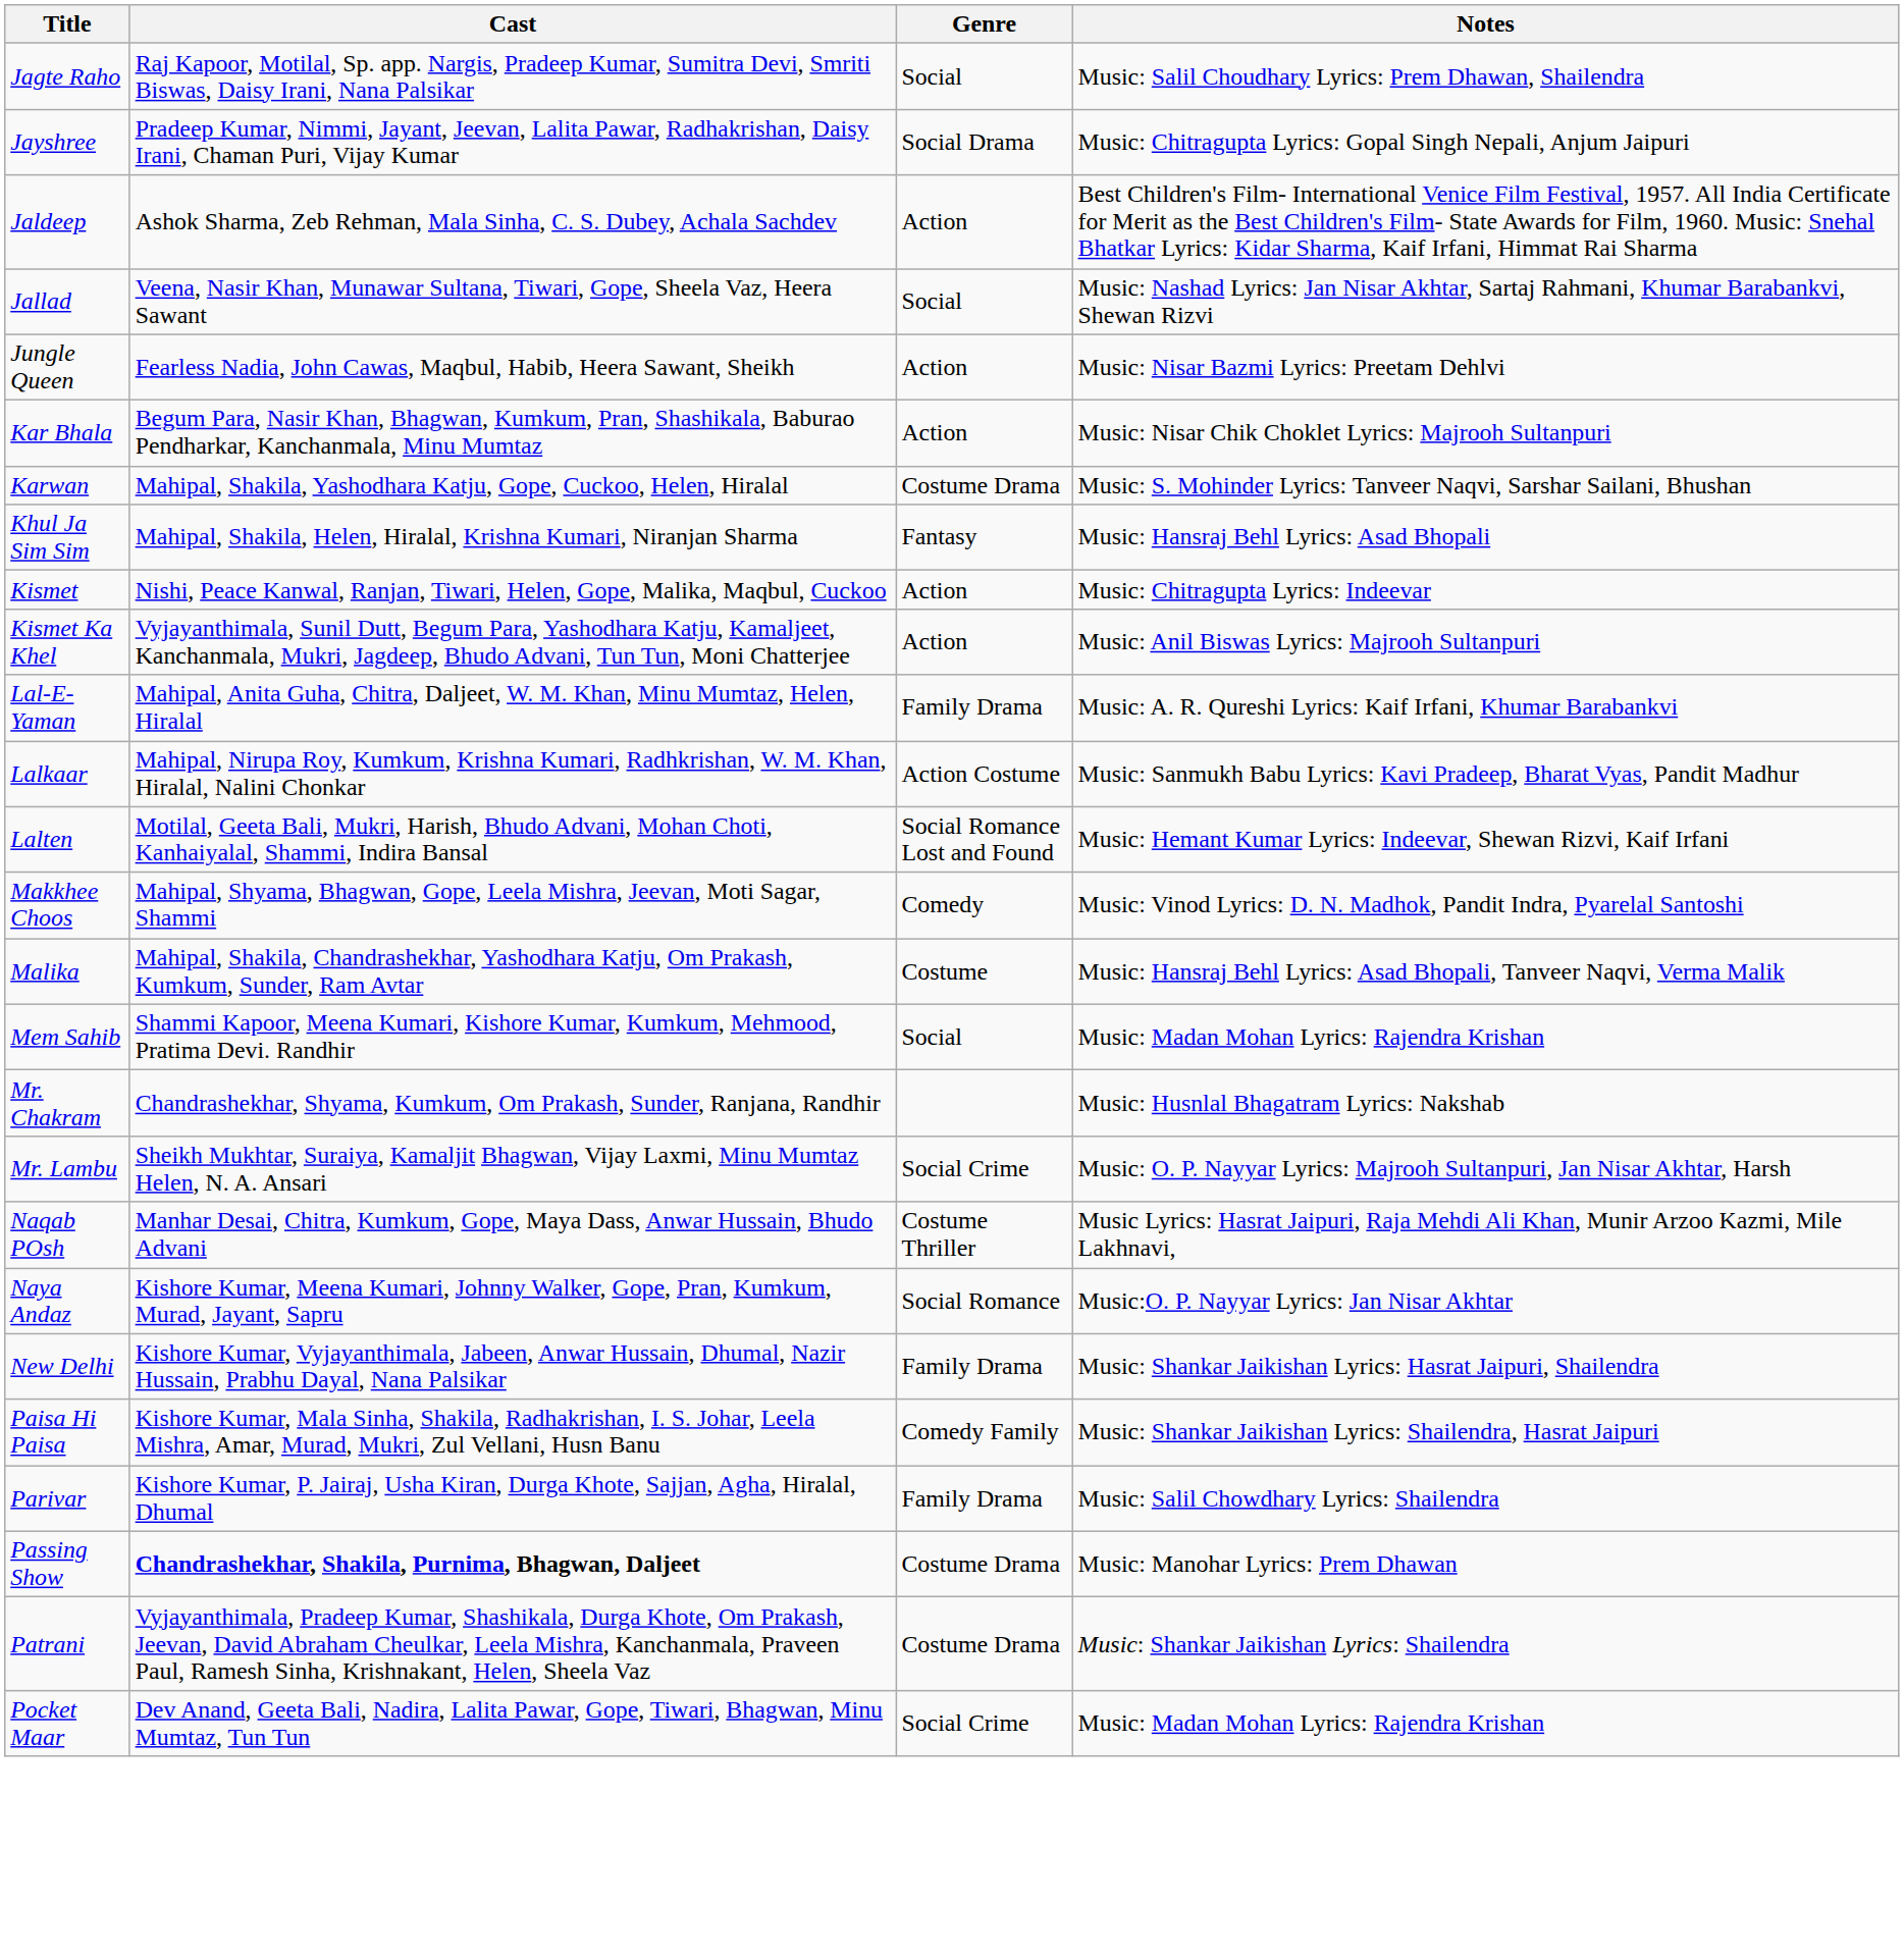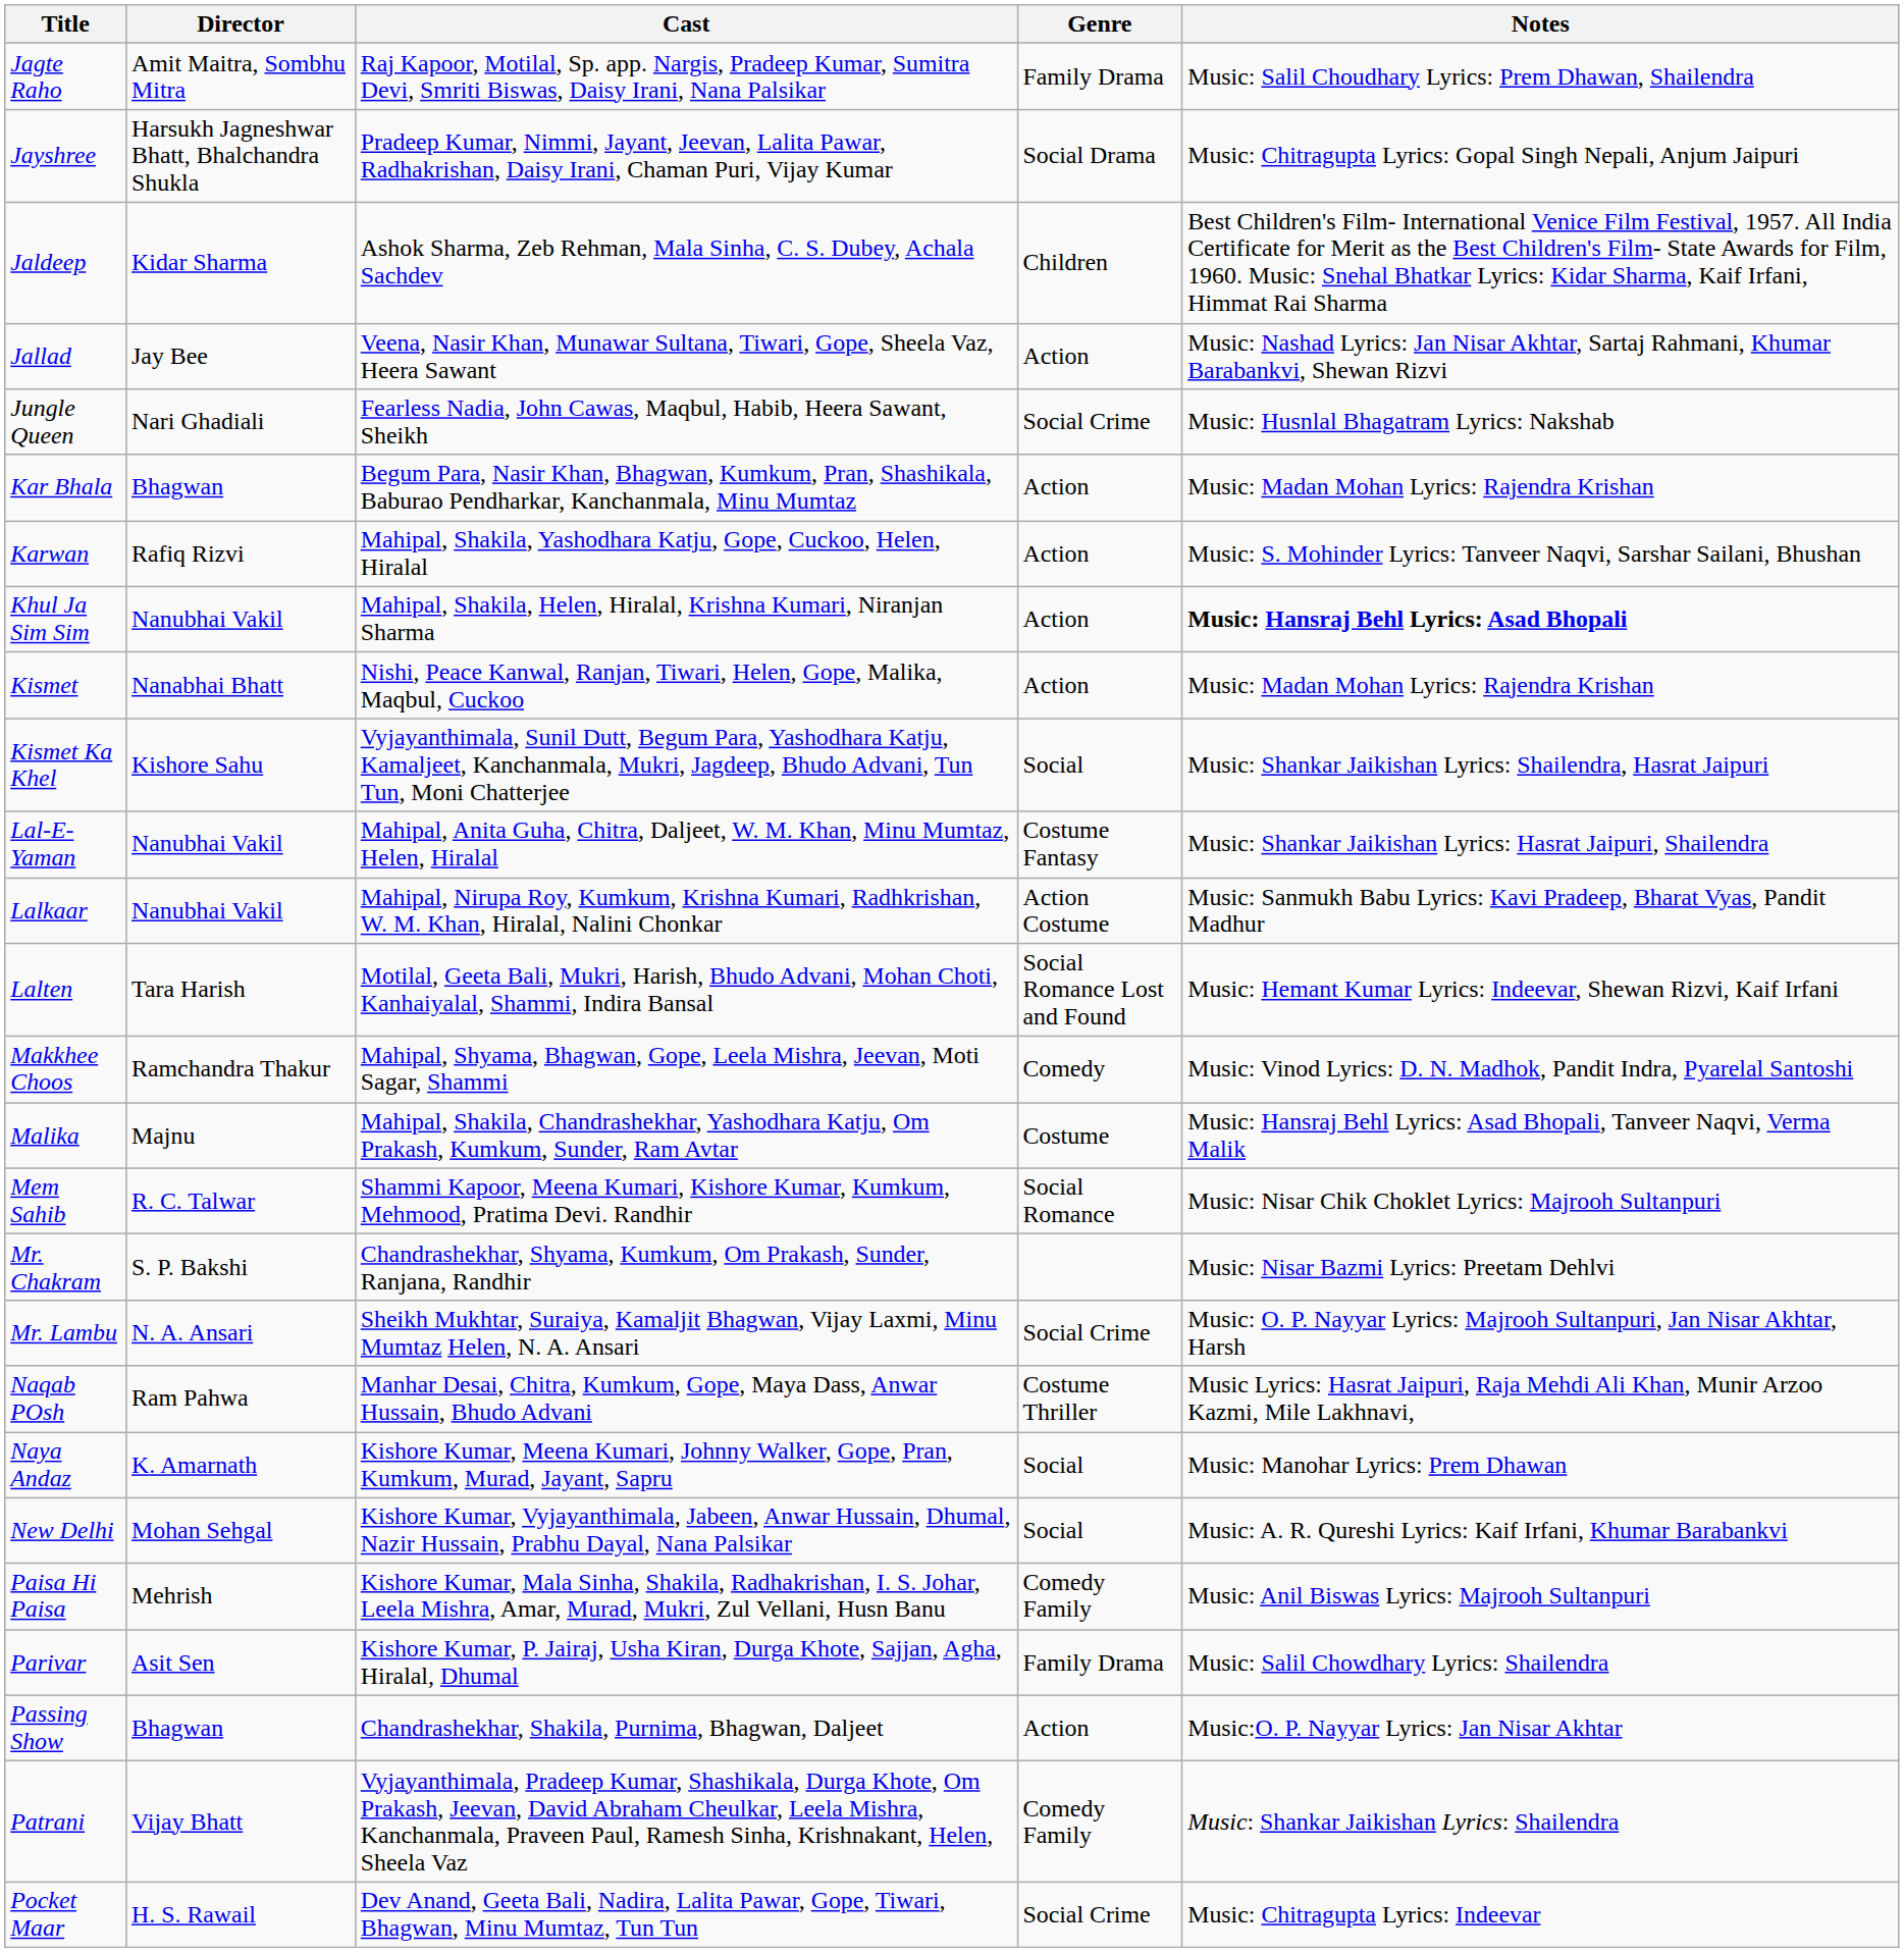+ column: Director | Amit Maitra, Sombhu Mitra | Harsukh Jagneshwar Bhatt, Bhalchandra Shukla | Kidar Sharma | Jay Bee | Nari Ghadiali | Bhagwan | Rafiq Rizvi | Nanubhai Vakil | Nanabhai Bhatt | Kishore Sahu | Nanubhai Vakil | Nanubhai Vakil | Tara Harish | Ramchandra Thakur | Majnu | R. C. Talwar | S. P. Bakshi | N. A. Ansari | Ram Pahwa | K. Amarnath | Mohan Sehgal | Mehrish | Asit Sen | Bhagwan | Vijay Bhatt | H. S. Rawail
Jagte Raho | Genre: Social -> Family Drama
Jaldeep | Genre: Action -> Children
Jallad | Genre: Social -> Action
Jungle Queen | Genre: Action -> Social Crime
Jungle Queen | Notes: Music: Nisar Bazmi Lyrics: Preetam Dehlvi -> Music: Husnlal Bhagatram Lyrics: Nakshab
Kar Bhala | Notes: Music: Nisar Chik Choklet Lyrics: Majrooh Sultanpuri -> Music: Madan Mohan Lyrics: Rajendra Krishan
Karwan | Genre: Costume Drama -> Action
Khul Ja Sim Sim | Genre: Fantasy -> Action
Khul Ja Sim Sim | Notes: normal -> bold
Kismet | Notes: Music: Chitragupta Lyrics: Indeevar -> Music: Madan Mohan Lyrics: Rajendra Krishan
Kismet Ka Khel | Genre: Action -> Social
Kismet Ka Khel | Notes: Music: Anil Biswas Lyrics: Majrooh Sultanpuri -> Music: Shankar Jaikishan Lyrics: Shailendra, Hasrat Jaipuri
Lal-E-Yaman | Genre: Family Drama -> Costume Fantasy
Lal-E-Yaman | Notes: Music: A. R. Qureshi Lyrics: Kaif Irfani, Khumar Barabankvi -> Music: Shankar Jaikishan Lyrics: Hasrat Jaipuri, Shailendra
Mem Sahib | Genre: Social -> Social Romance
Mem Sahib | Notes: Music: Madan Mohan Lyrics: Rajendra Krishan -> Music: Nisar Chik Choklet Lyrics: Majrooh Sultanpuri
Mr. Chakram | Notes: Music: Husnlal Bhagatram Lyrics: Nakshab -> Music: Nisar Bazmi Lyrics: Preetam Dehlvi
Naya Andaz | Genre: Social Romance -> Social
Naya Andaz | Notes: Music:O. P. Nayyar Lyrics: Jan Nisar Akhtar -> Music: Manohar Lyrics: Prem Dhawan
New Delhi | Genre: Family Drama -> Social
New Delhi | Notes: Music: Shankar Jaikishan Lyrics: Hasrat Jaipuri, Shailendra -> Music: A. R. Qureshi Lyrics: Kaif Irfani, Khumar Barabankvi
Paisa Hi Paisa | Notes: Music: Shankar Jaikishan Lyrics: Shailendra, Hasrat Jaipuri -> Music: Anil Biswas Lyrics: Majrooh Sultanpuri
Passing Show | Cast: bold -> normal
Passing Show | Genre: Costume Drama -> Action
Passing Show | Notes: Music: Manohar Lyrics: Prem Dhawan -> Music:O. P. Nayyar Lyrics: Jan Nisar Akhtar
Patrani | Genre: Costume Drama -> Comedy Family
Pocket Maar | Notes: Music: Madan Mohan Lyrics: Rajendra Krishan -> Music: Chitragupta Lyrics: Indeevar
